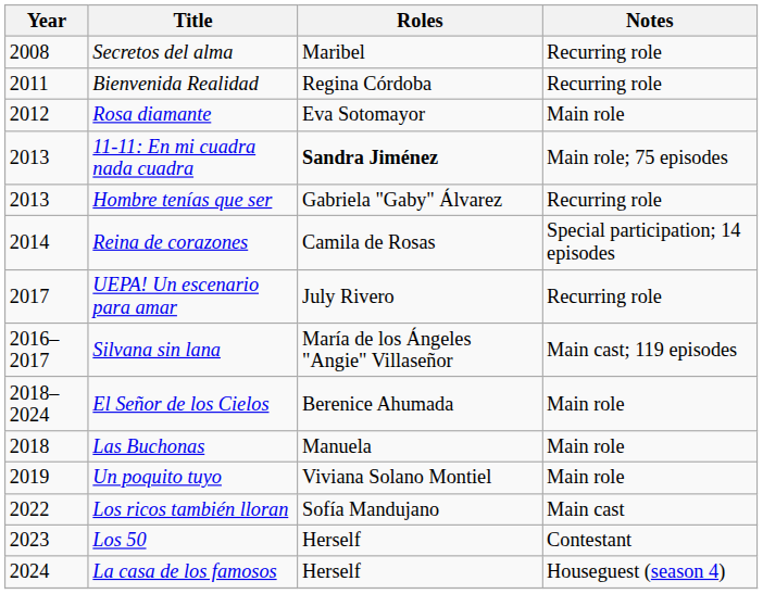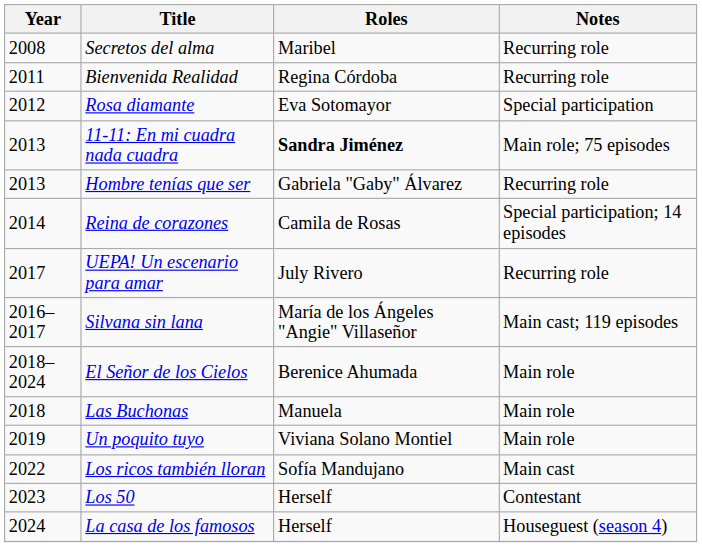Rosa diamante | Notes: Main role -> Special participation
